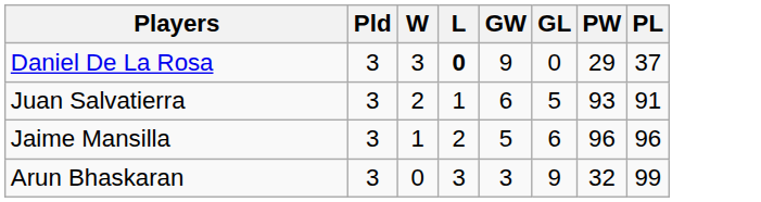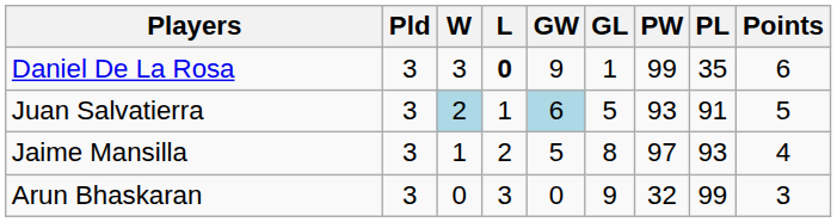+ column: Points | 6 | 5 | 4 | 3
Daniel De La Rosa | GL: 0 -> 1
Daniel De La Rosa | PW: 29 -> 99
Daniel De La Rosa | PL: 37 -> 35
Juan Salvatierra | W: no background -> lightblue background
Juan Salvatierra | GW: no background -> lightblue background
Jaime Mansilla | GL: 6 -> 8
Jaime Mansilla | PW: 96 -> 97
Jaime Mansilla | PL: 96 -> 93
Arun Bhaskaran | GW: 3 -> 0
